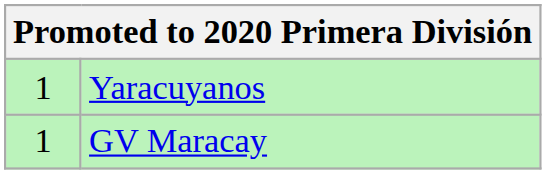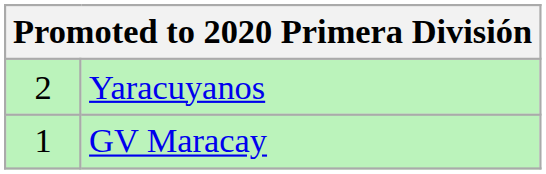Yaracuyanos | column 1: 1 -> 2
